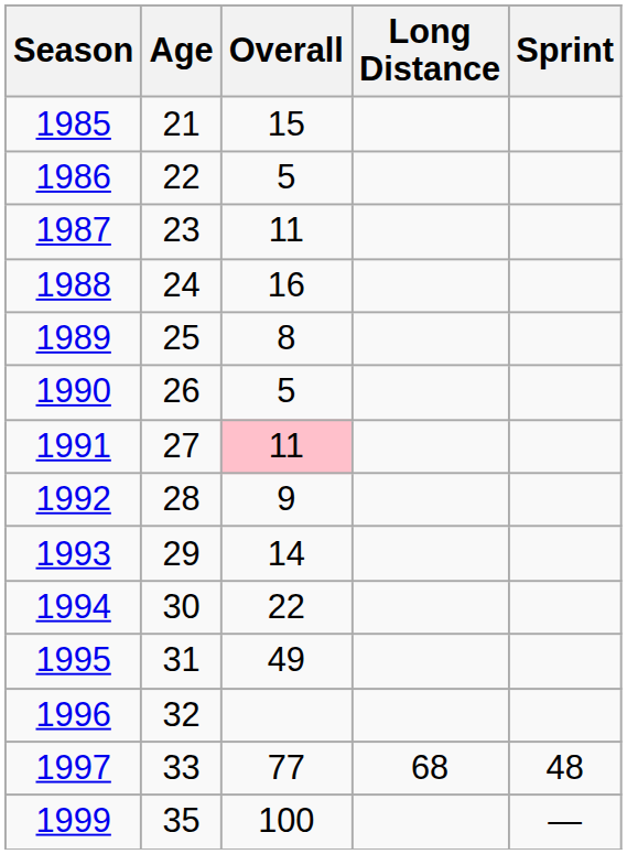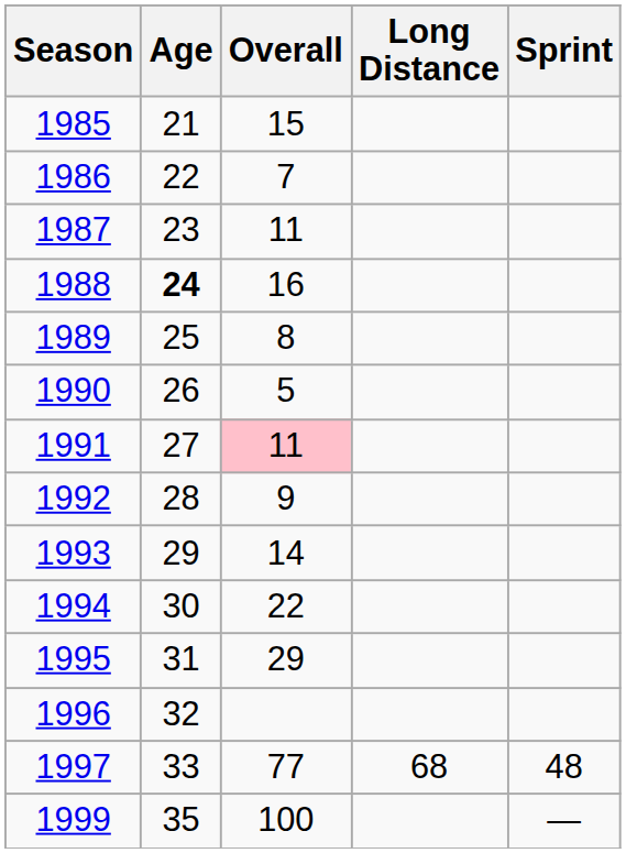1986 | Overall: 5 -> 7
1988 | Age: normal -> bold
1995 | Overall: 49 -> 29
